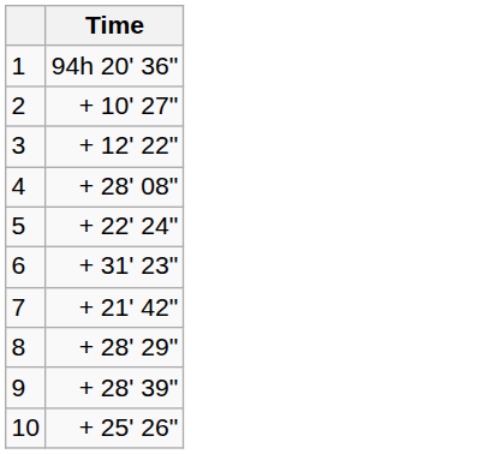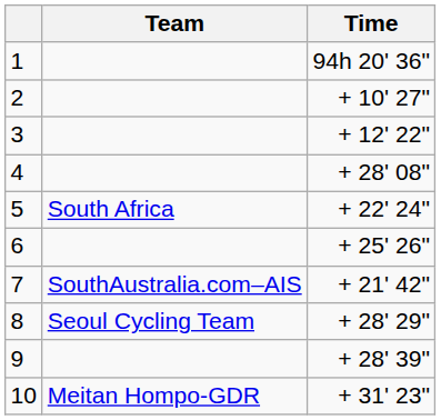+ column: Team | South Africa | SouthAustralia.com–AIS | Seoul Cycling Team | Meitan Hompo-GDR
6 | Time: + 31' 23" -> + 25' 26"
10 | Time: + 25' 26" -> + 31' 23"
